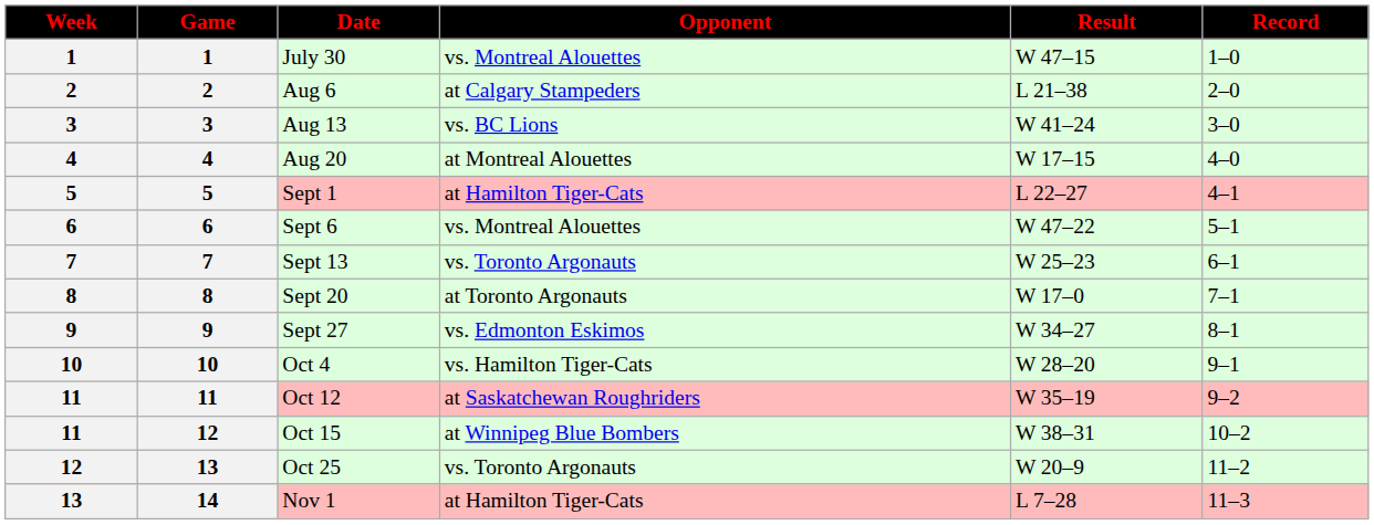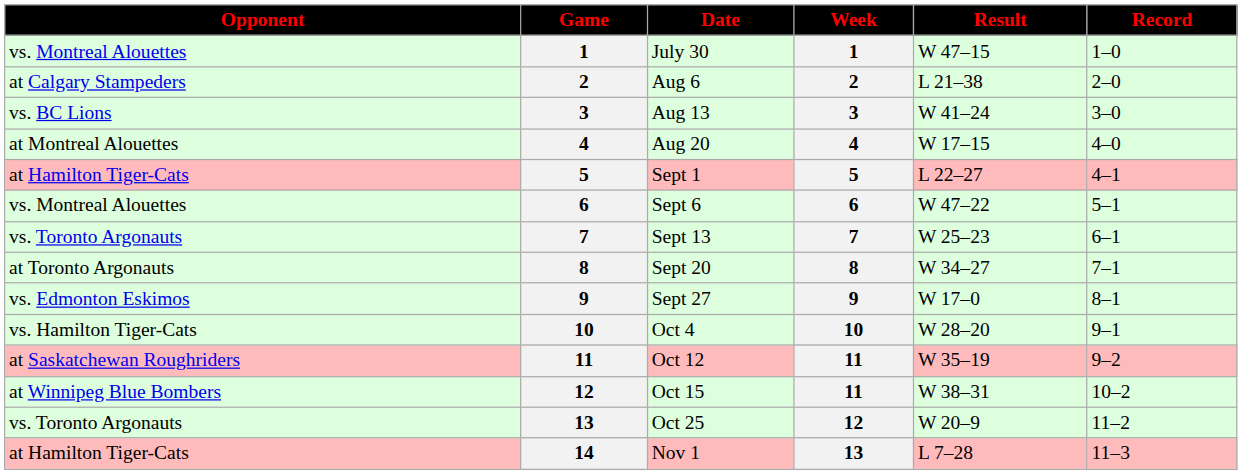columns swapped: Week <-> Opponent
Sept 20 | Result: W 17–0 -> W 34–27
Sept 27 | Result: W 34–27 -> W 17–0
